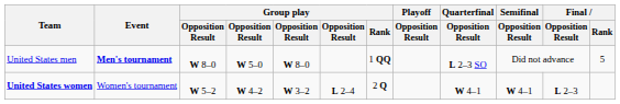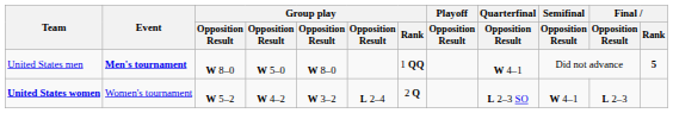United States men | Quarterfinal / Opposition Result: L 2–3 SO -> W 4–1
United States men | Final / Rank: normal -> bold
United States women | Quarterfinal / Opposition Result: W 4–1 -> L 2–3 SO
